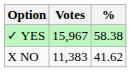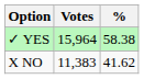✓ YES | Votes: 15,967 -> 15,964
